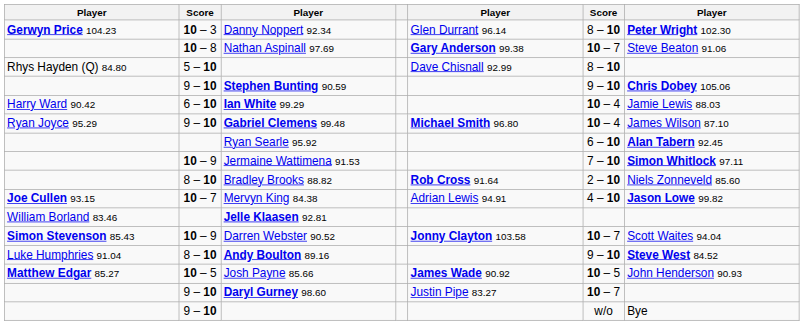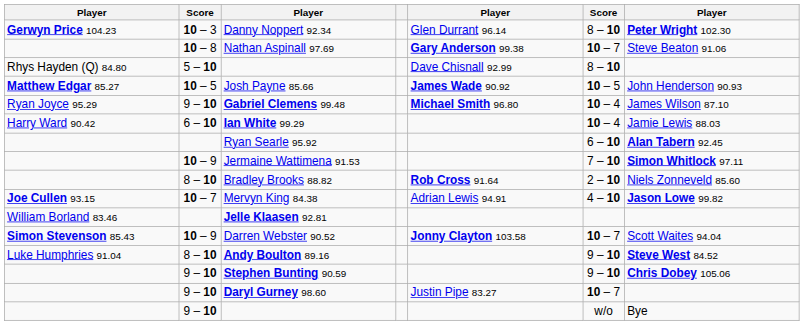rows swapped: Stephen Bunting 90.59 <-> Josh Payne 85.66
rows swapped: Ian White 99.29 <-> Gabriel Clemens 99.48
